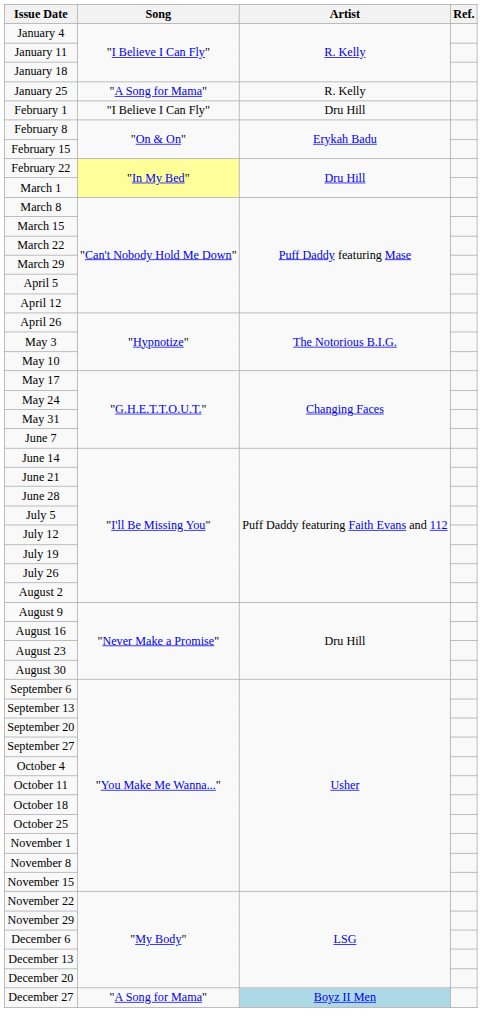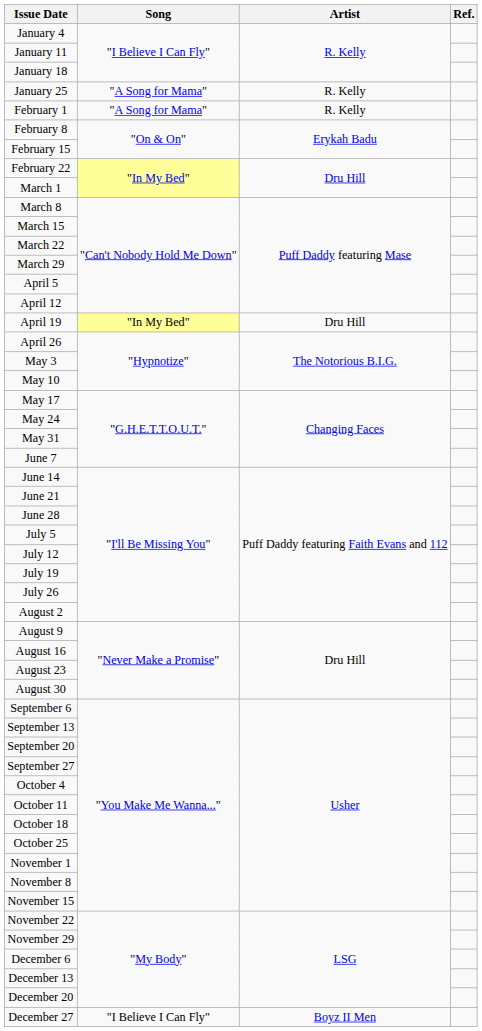February 1 | Song: "I Believe I Can Fly" -> "A Song for Mama"
February 1 | Artist: Dru Hill -> R. Kelly
+ row: April 19 | "In My Bed" | Dru Hill
December 27 | Song: "A Song for Mama" -> "I Believe I Can Fly"
December 27 | Artist: lightblue background -> no background
